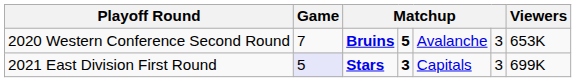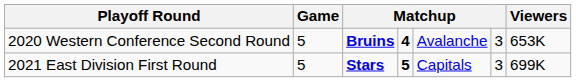2020 Western Conference Second Round | Game: 7 -> 5
2020 Western Conference Second Round | column 4: 5 -> 4
2021 East Division First Round | Game: lavender background -> no background
2021 East Division First Round | column 4: 3 -> 5
